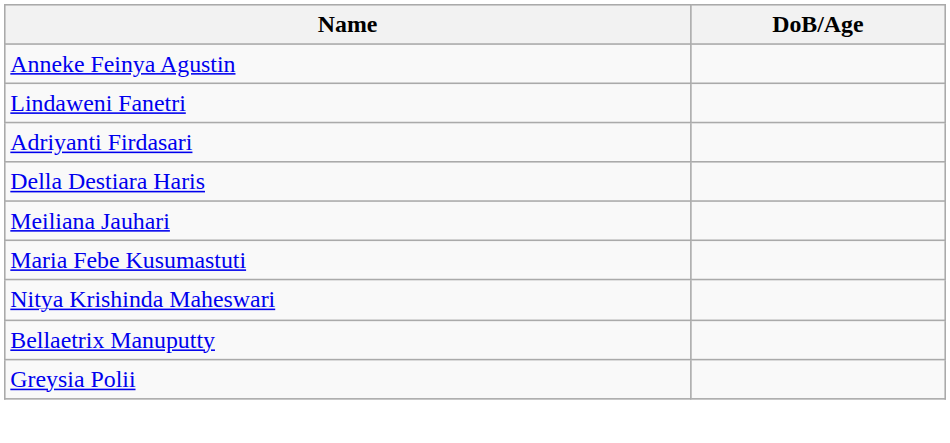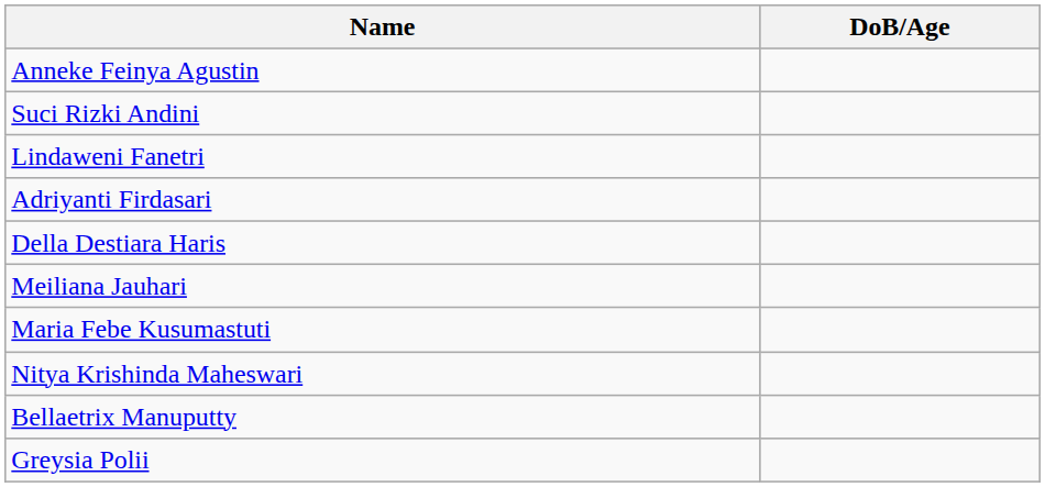+ row: Suci Rizki Andini
